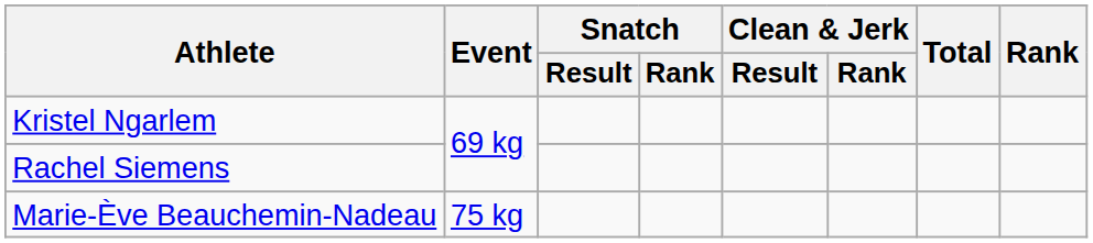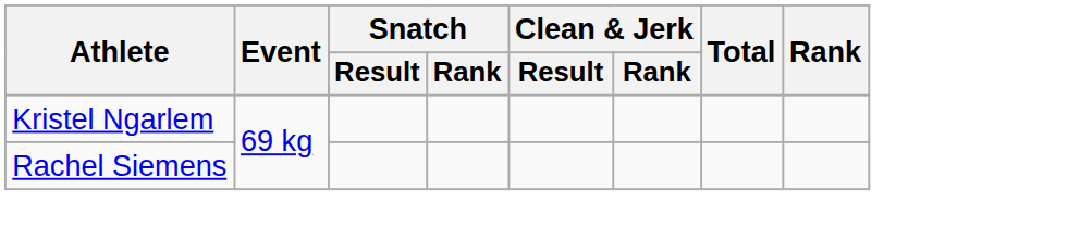- row: Marie-Ève Beauchemin-Nadeau | 75 kg
